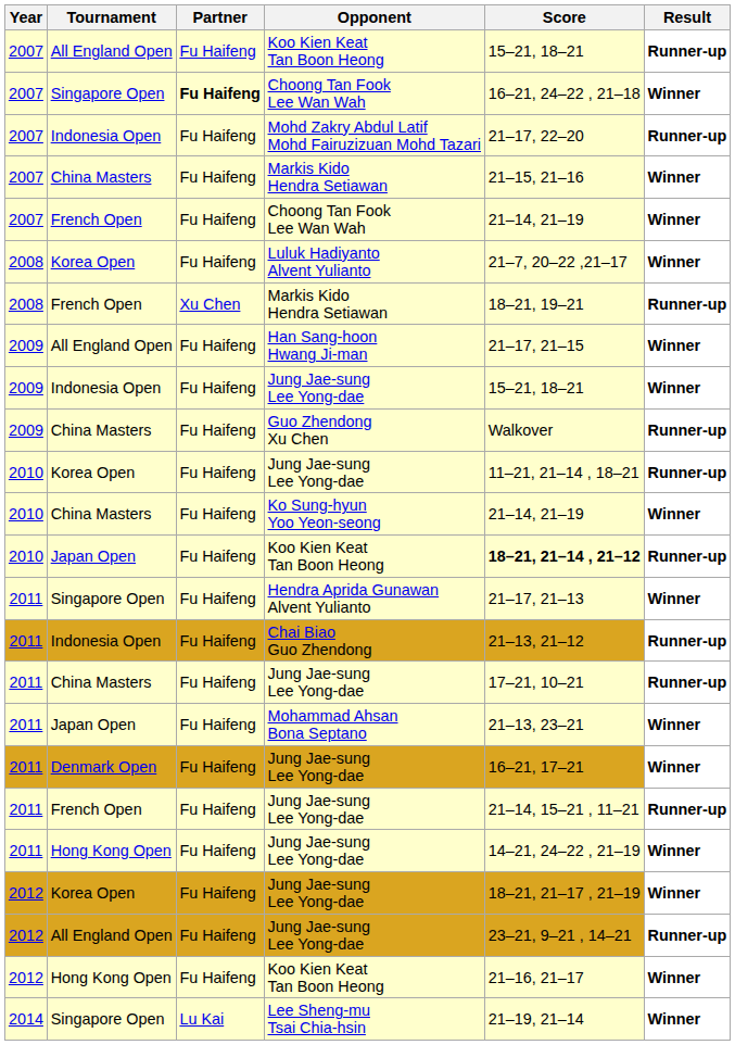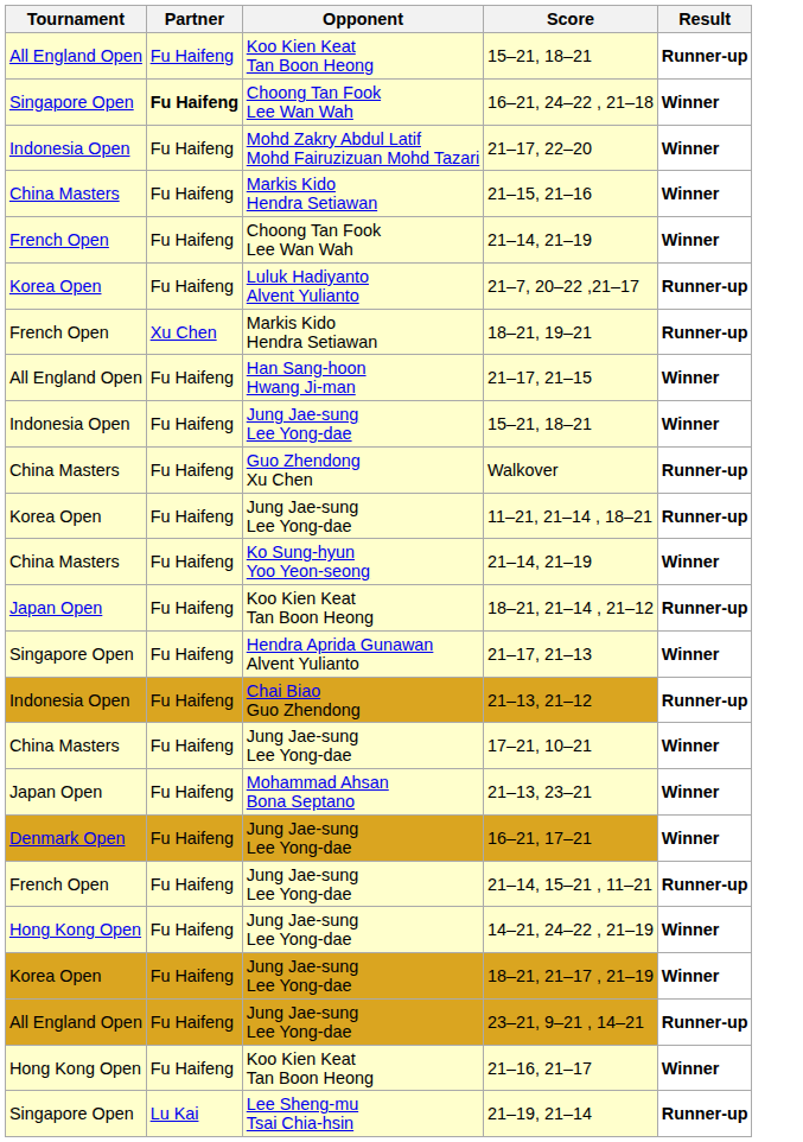- column: Year | 2007 | 2007 | 2007 | 2007 | 2007 | 2008 | 2008 | 2009 | 2009 | 2009 | 2010 | 2010 | 2010 | 2011 | 2011 | 2011 | 2011 | 2011 | 2011 | 2011 | 2012 | 2012 | 2012 | 2014
Mohd Zakry Abdul Latif Mohd Fairuzizuan Mohd Tazari | Result: Runner-up -> Winner
Luluk Hadiyanto Alvent Yulianto | Result: Winner -> Runner-up
Japan Open / Koo Kien Keat Tan Boon Heong | Score: bold -> normal
China Masters / Jung Jae-sung Lee Yong-dae | Result: Runner-up -> Winner
Lee Sheng-mu Tsai Chia-hsin | Result: Winner -> Runner-up
